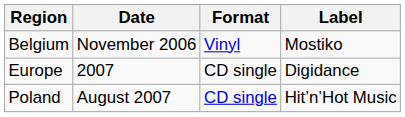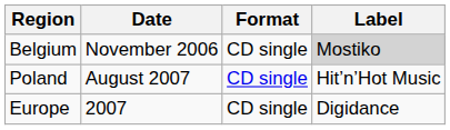Belgium | Format: Vinyl -> CD single
Belgium | Label: no background -> lightgrey background
rows swapped: Poland <-> Europe
